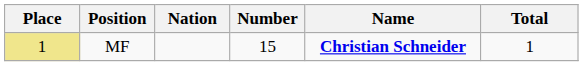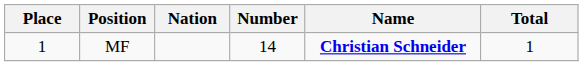MF | Place: khaki background -> no background
MF | Number: 15 -> 14
